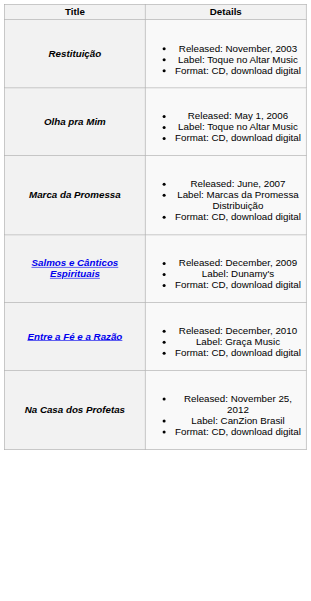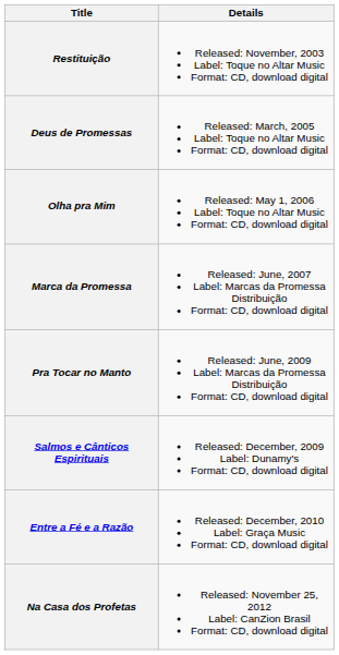+ row: Deus de Promessas | Released: March, 2005 Label: Toque no Altar Music Format: CD, download digital
+ row: Pra Tocar no Manto | Released: June, 2009 Label: Marcas da Promessa Distribuição Format: CD, download digital
